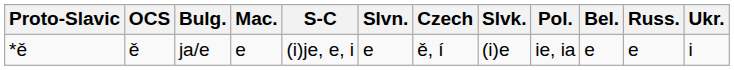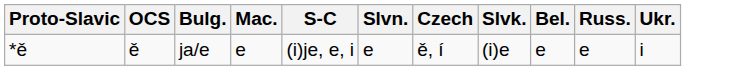- column: Pol. | ie, ia
